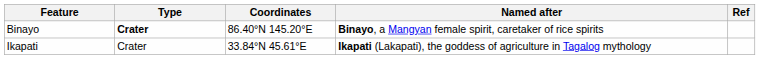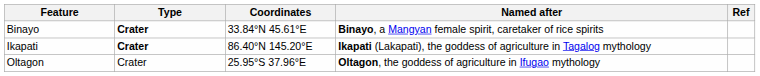Binayo | Coordinates: 86.40°N 145.20°E -> 33.84°N 45.61°E
Ikapati | Type: normal -> bold
Ikapati | Coordinates: 33.84°N 45.61°E -> 86.40°N 145.20°E
+ row: Oltagon | Crater | 25.95°S 37.96°E | Oltagon, the goddess of agriculture in Ifugao mythology
